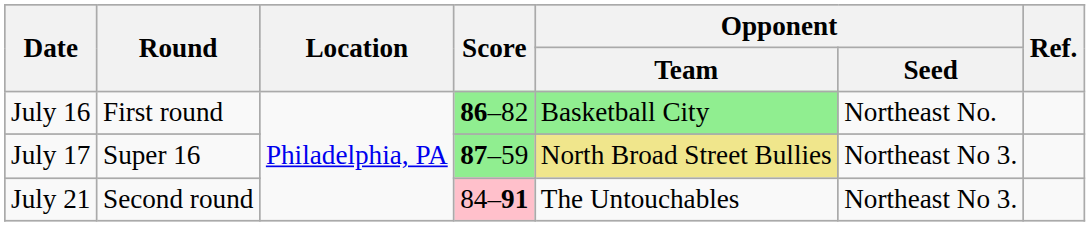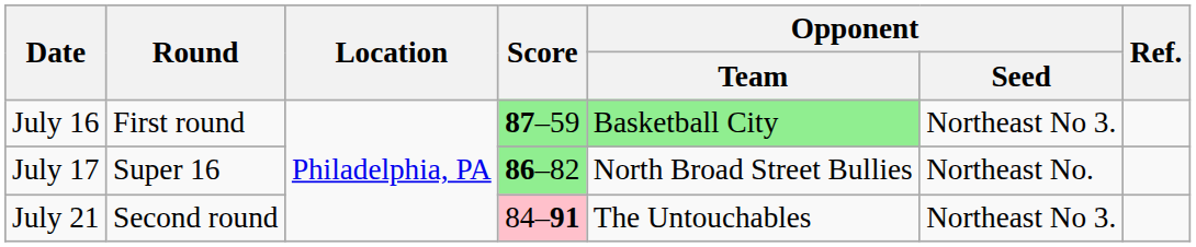July 16 | Score: 86–82 -> 87–59
July 16 | Opponent / Seed: Northeast No. -> Northeast No 3.
July 17 | Score: 87–59 -> 86–82
July 17 | Opponent / Team: khaki background -> no background
July 17 | Opponent / Seed: Northeast No 3. -> Northeast No.
